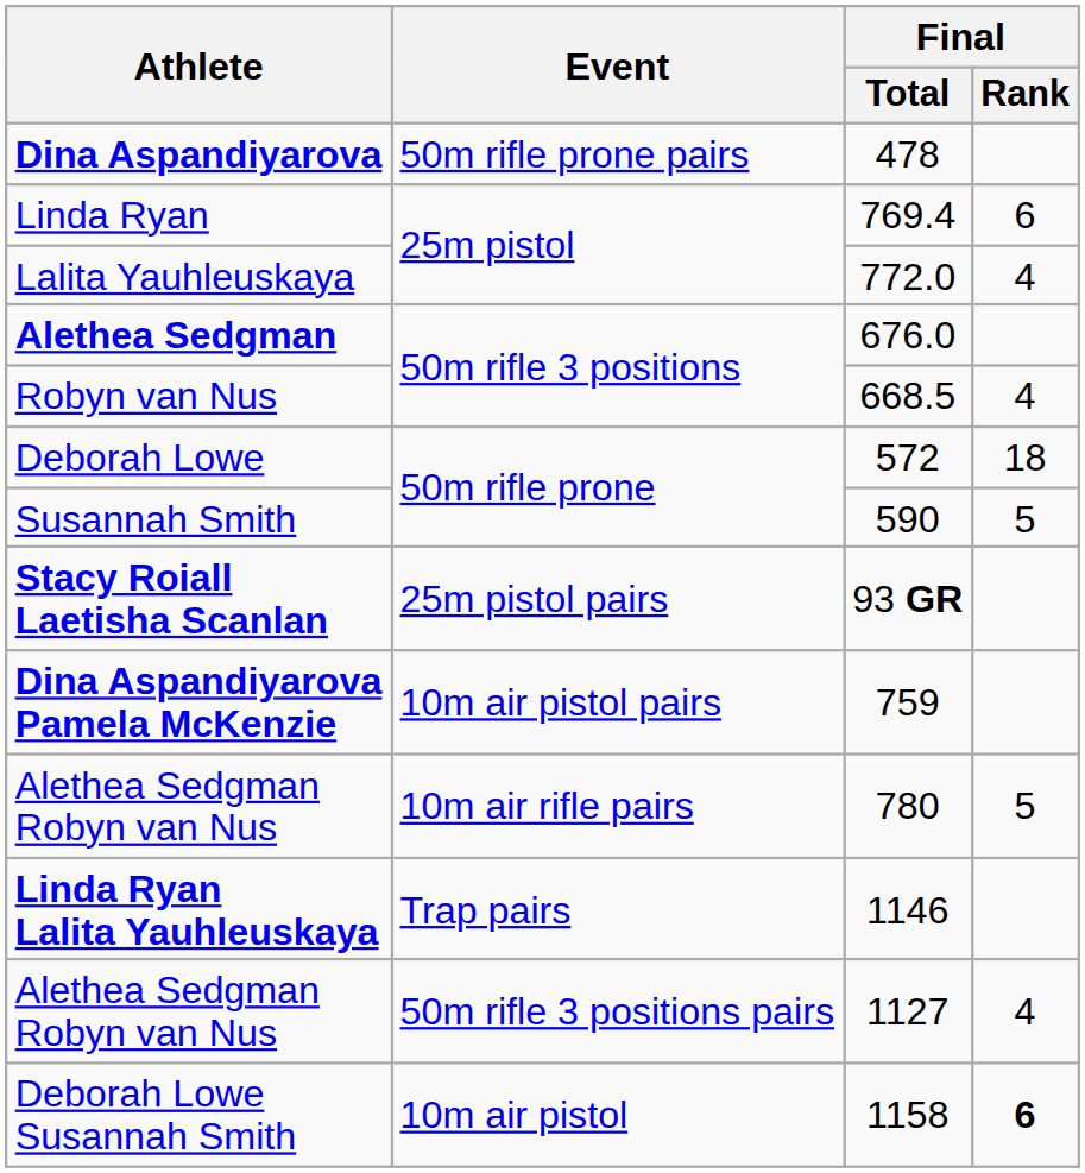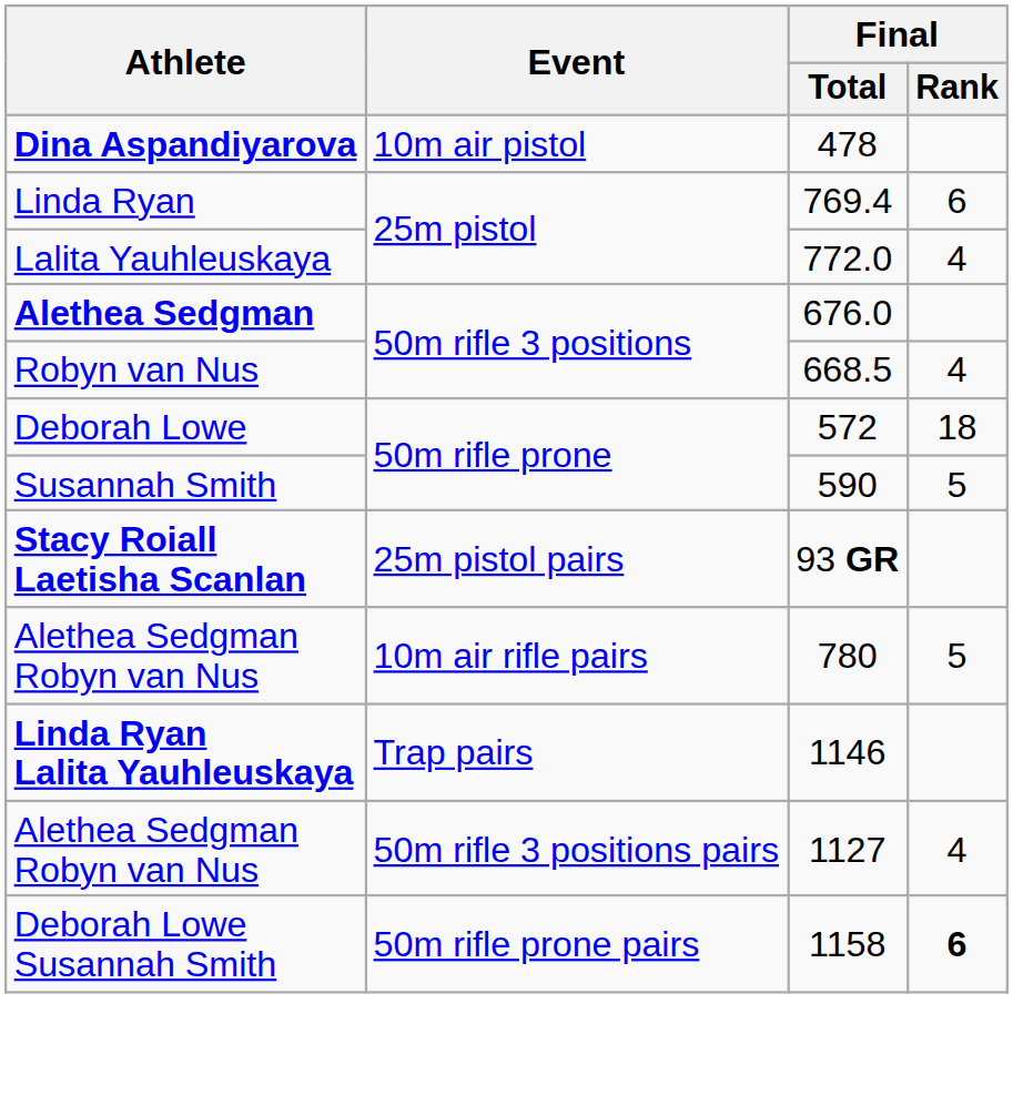Dina Aspandiyarova | Event: 50m rifle prone pairs -> 10m air pistol
- row: Dina Aspandiyarova Pamela McKenzie | 10m air pistol pairs | 759
Deborah Lowe Susannah Smith | Event: 10m air pistol -> 50m rifle prone pairs
